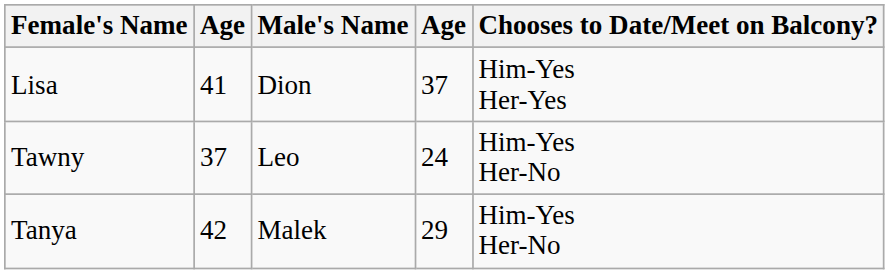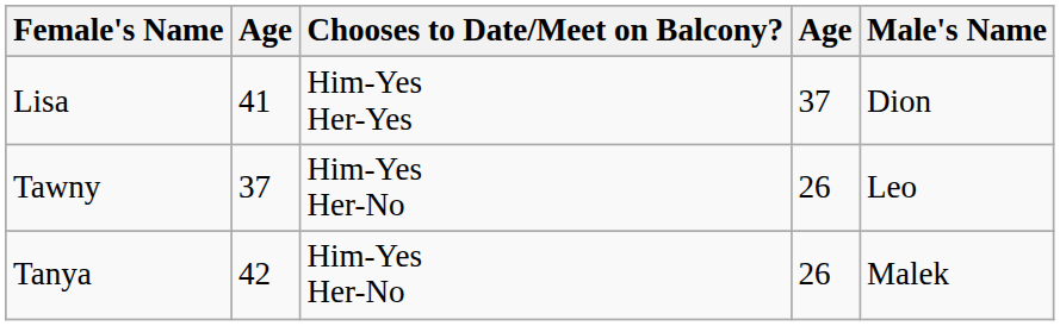columns swapped: Male's Name <-> Chooses to Date/Meet on Balcony?
Tawny | column 4: 24 -> 26
Tanya | column 4: 29 -> 26
